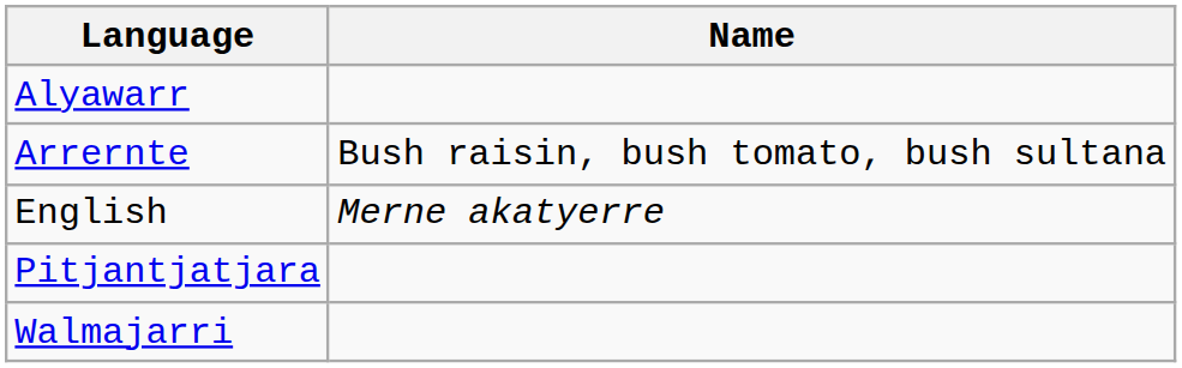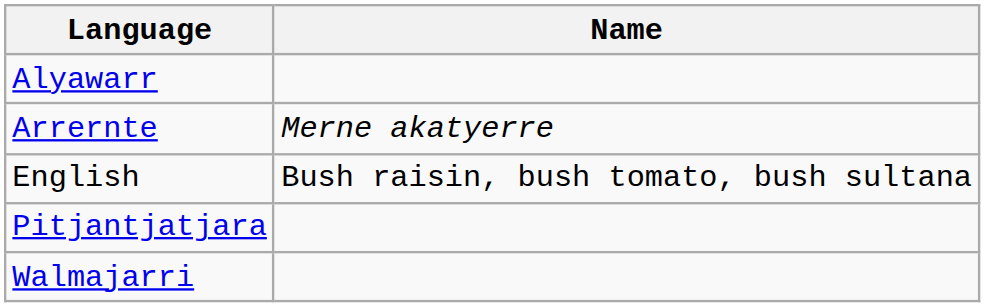Arrernte | Name: Bush raisin, bush tomato, bush sultana -> Merne akatyerre
English | Name: Merne akatyerre -> Bush raisin, bush tomato, bush sultana
